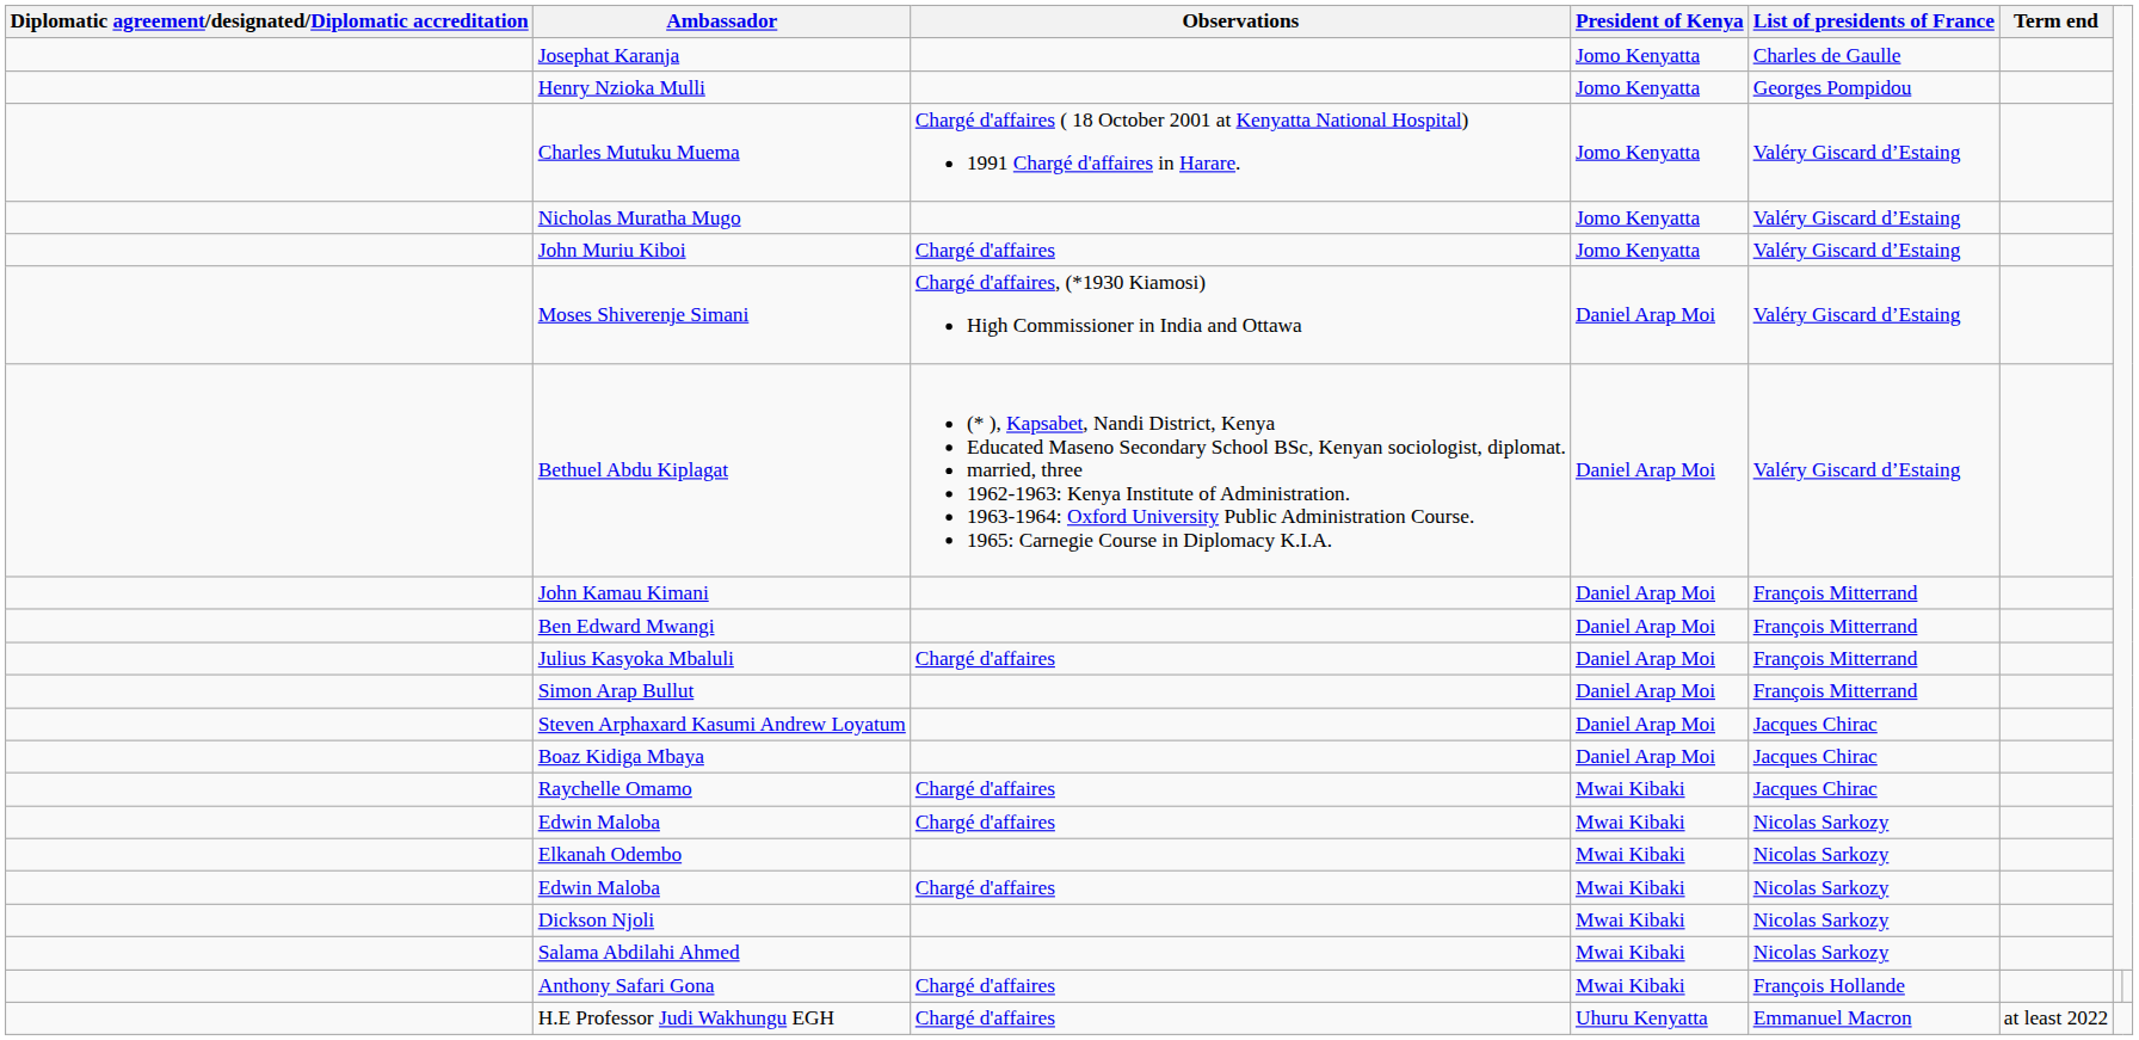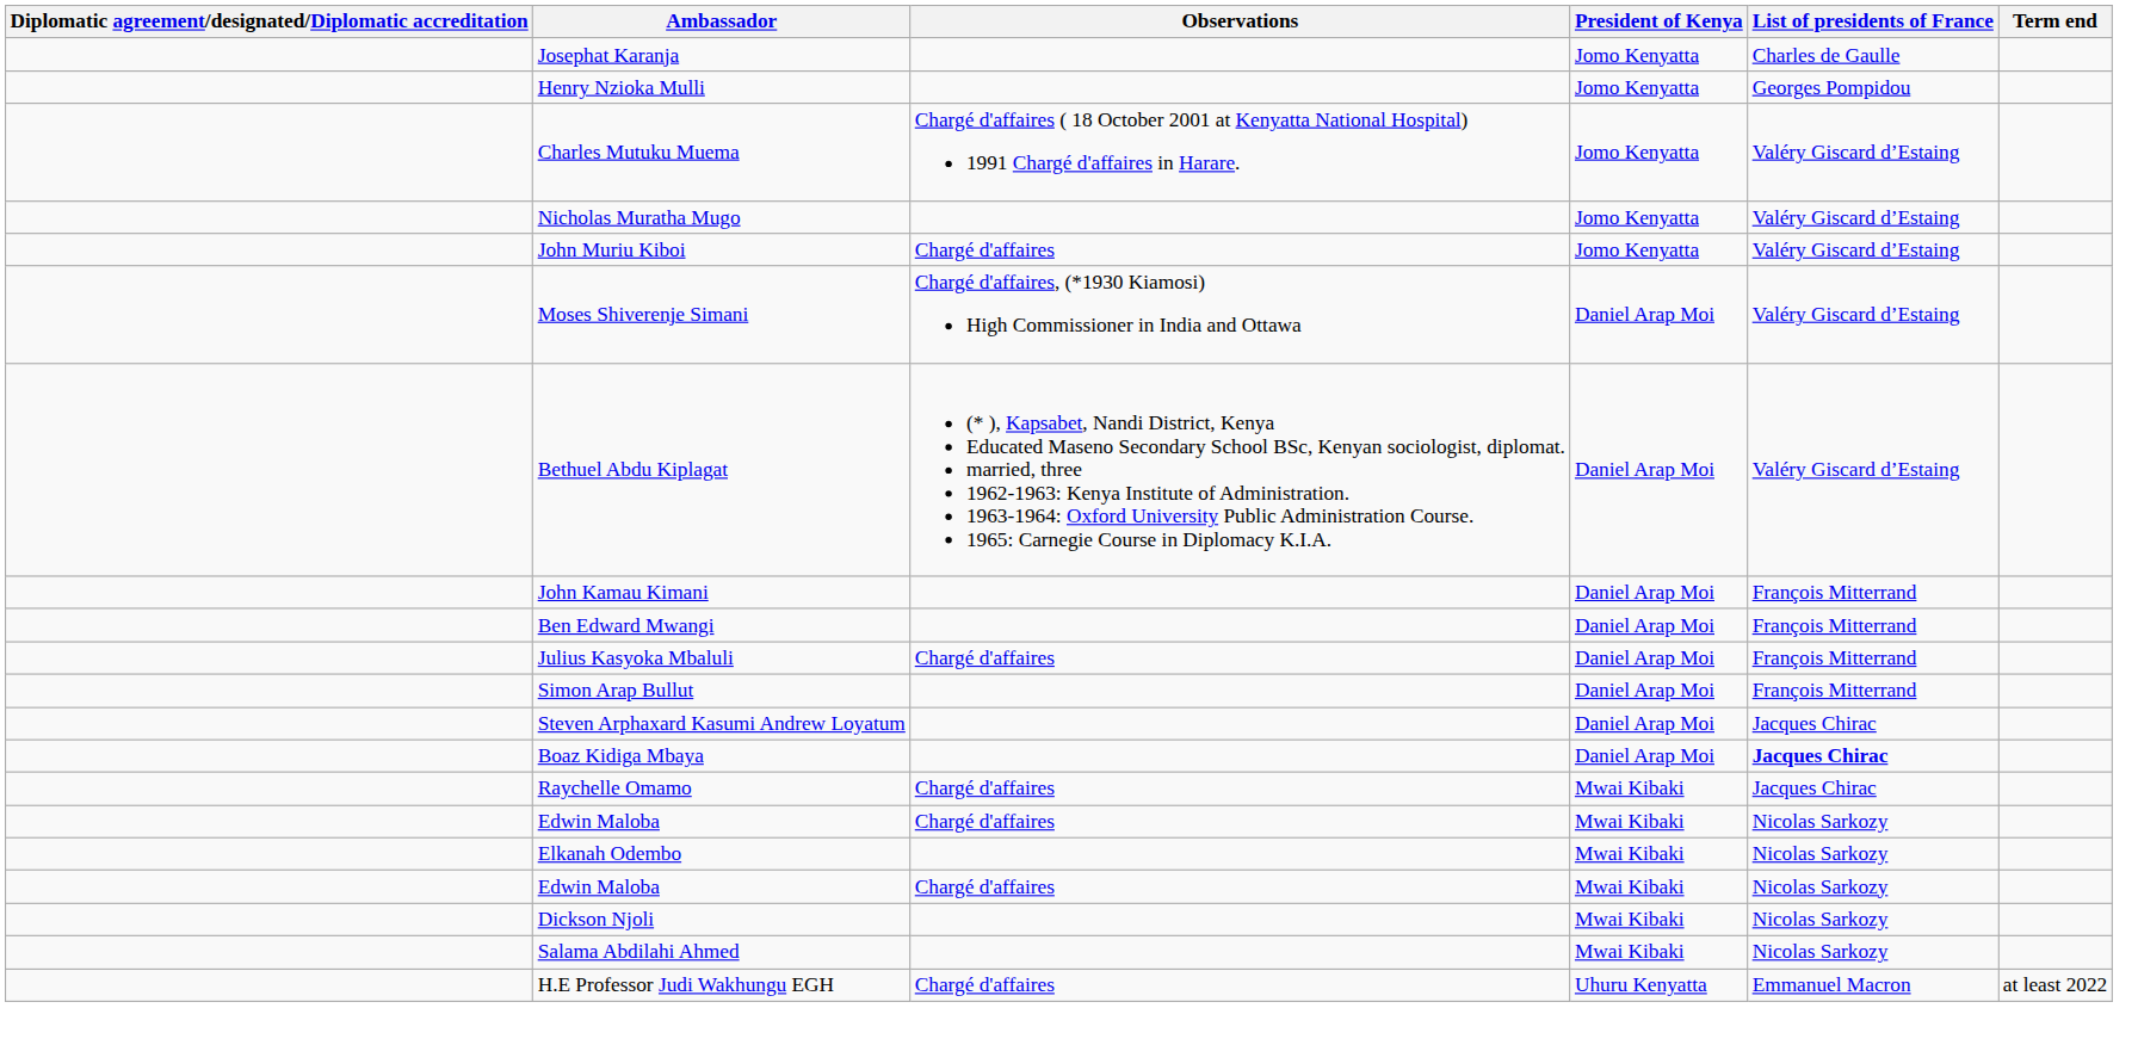Boaz Kidiga Mbaya | List of presidents of France: normal -> bold
- row: Anthony Safari Gona | Chargé d'affaires | Mwai Kibaki | François Hollande
